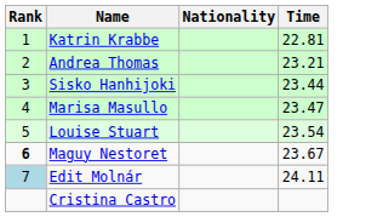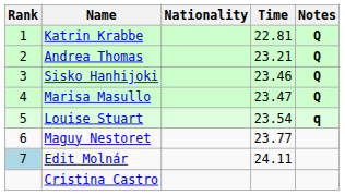+ column: Notes | Q | Q | Q | Q | q
Sisko Hanhijoki | Time: 23.44 -> 23.46
Maguy Nestoret | Rank: bold -> normal
Maguy Nestoret | Time: 23.67 -> 23.77
